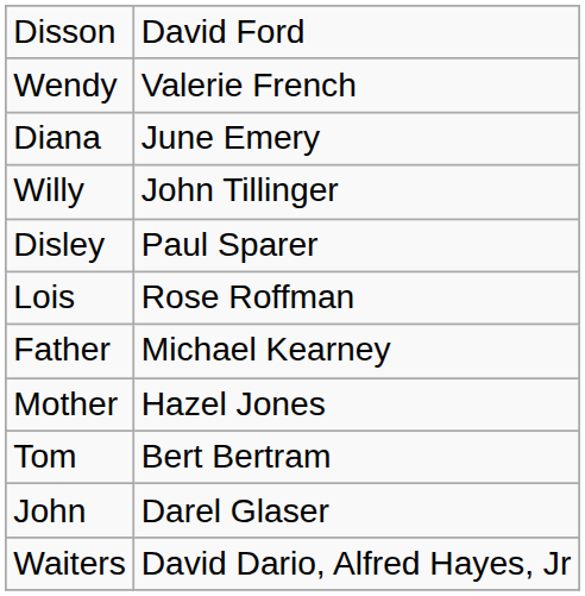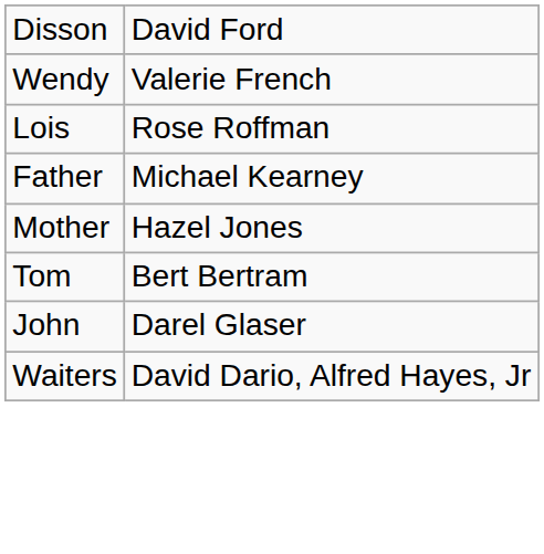- row: Diana | June Emery
- row: Willy | John Tillinger
- row: Disley | Paul Sparer
